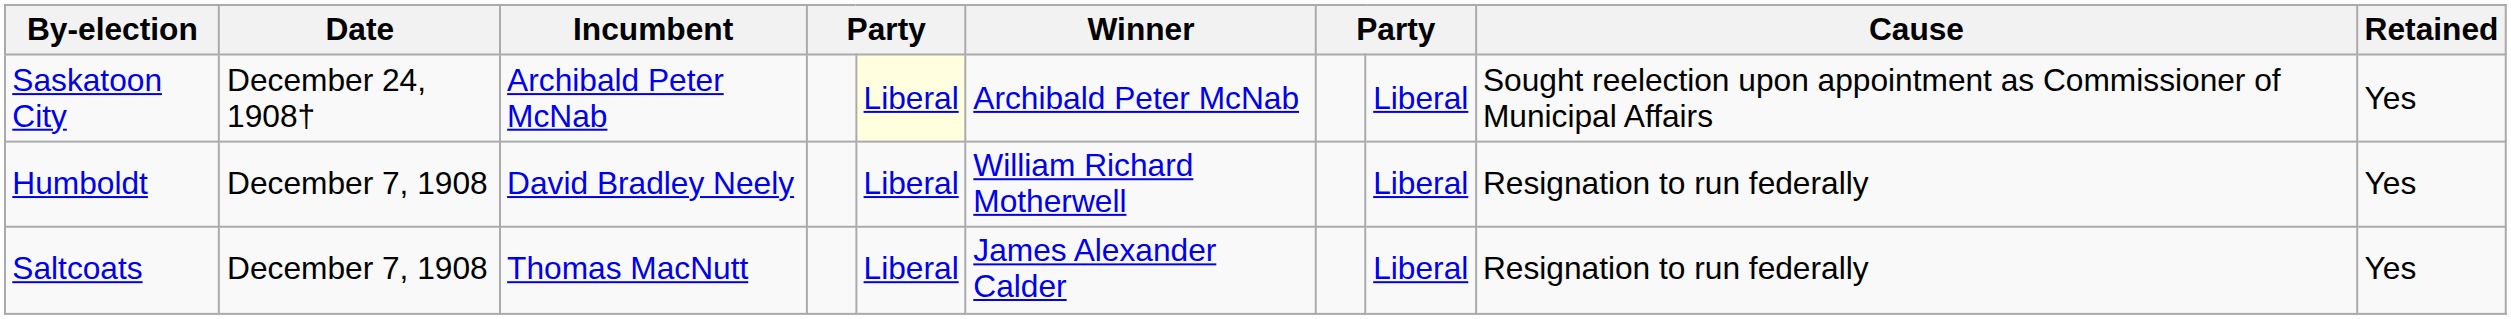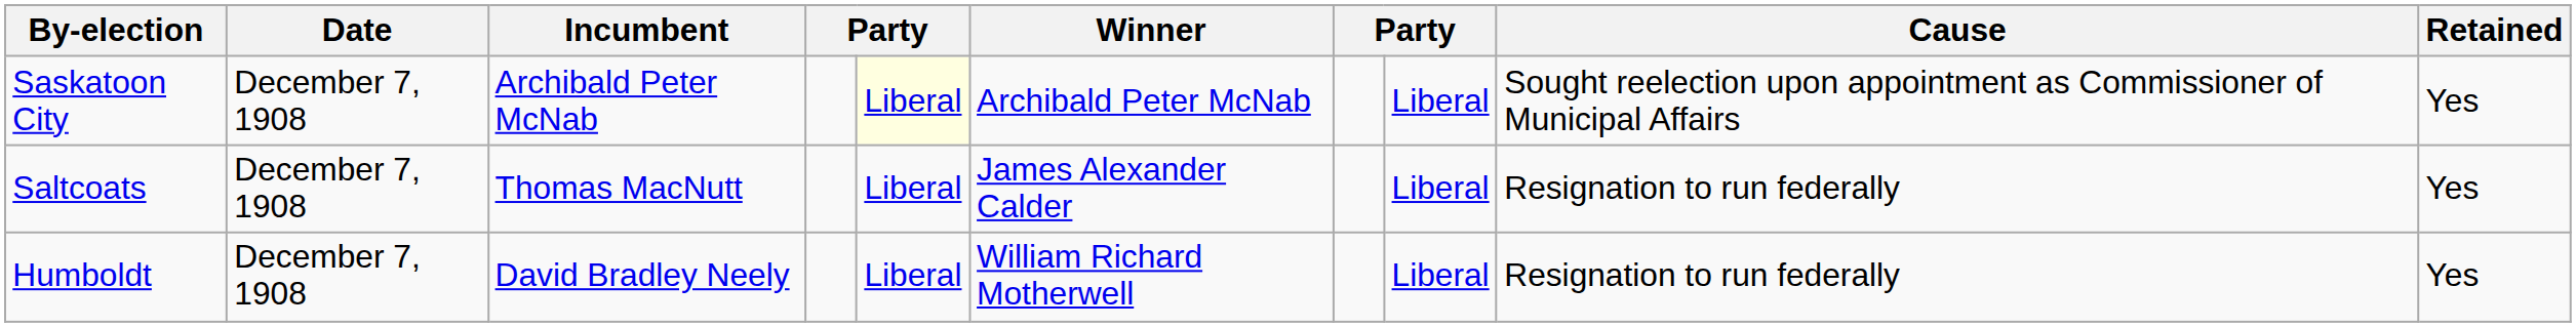Saskatoon City | Date: December 24, 1908† -> December 7, 1908
rows swapped: Saltcoats <-> Humboldt
